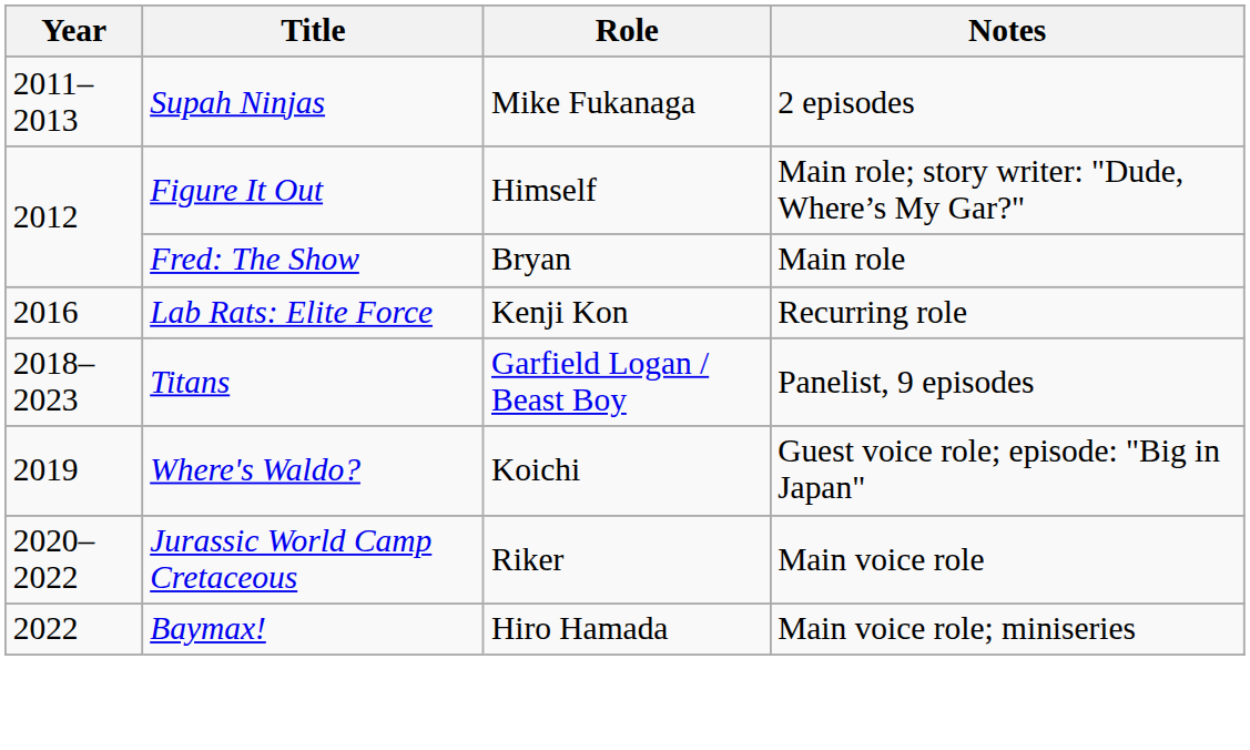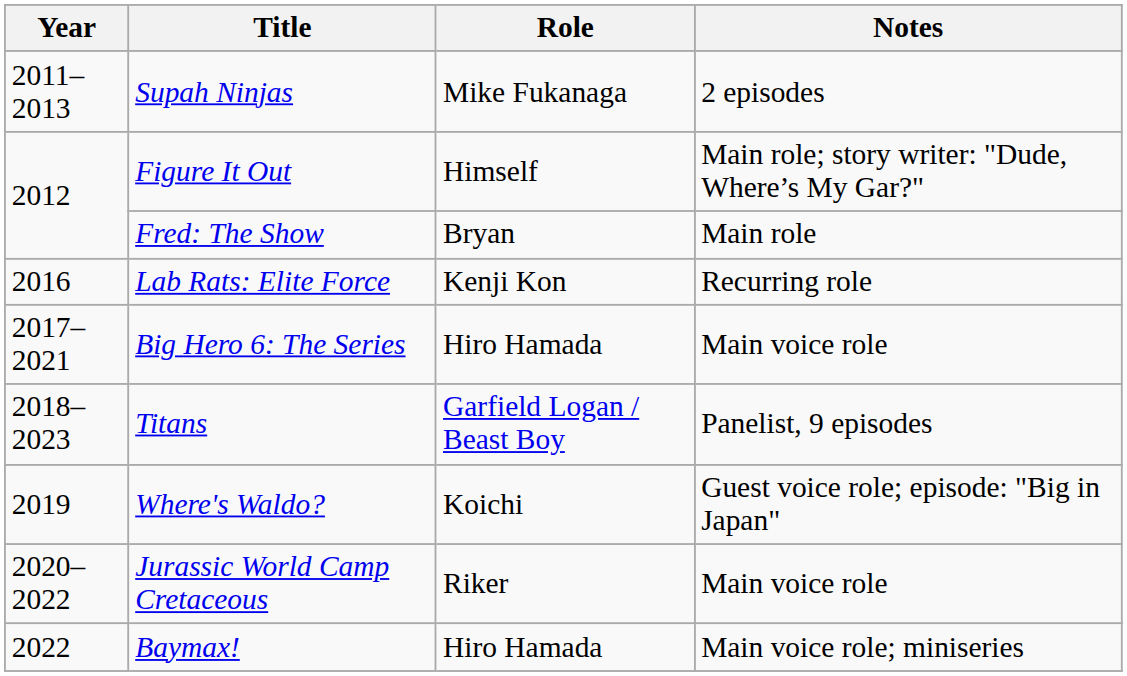+ row: 2017–2021 | Big Hero 6: The Series | Hiro Hamada | Main voice role
